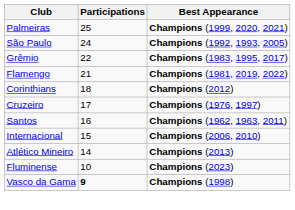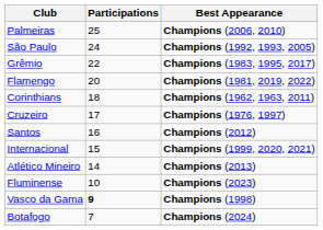Palmeiras | Best Appearance: Champions (1999, 2020, 2021) -> Champions (2006, 2010)
Flamengo | Participations: 21 -> 20
Corinthians | Best Appearance: Champions (2012) -> Champions (1962, 1963, 2011)
Santos | Best Appearance: Champions (1962, 1963, 2011) -> Champions (2012)
Internacional | Best Appearance: Champions (2006, 2010) -> Champions (1999, 2020, 2021)
+ row: Botafogo | 7 | Champions (2024)
